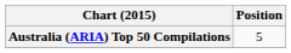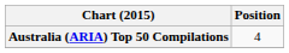Australia (ARIA) Top 50 Compilations | Position: 5 -> 4
